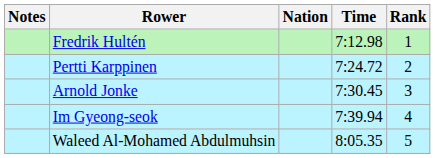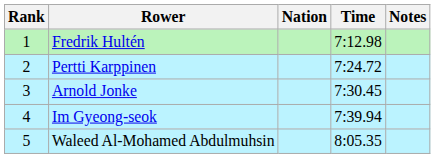columns swapped: Rank <-> Notes
